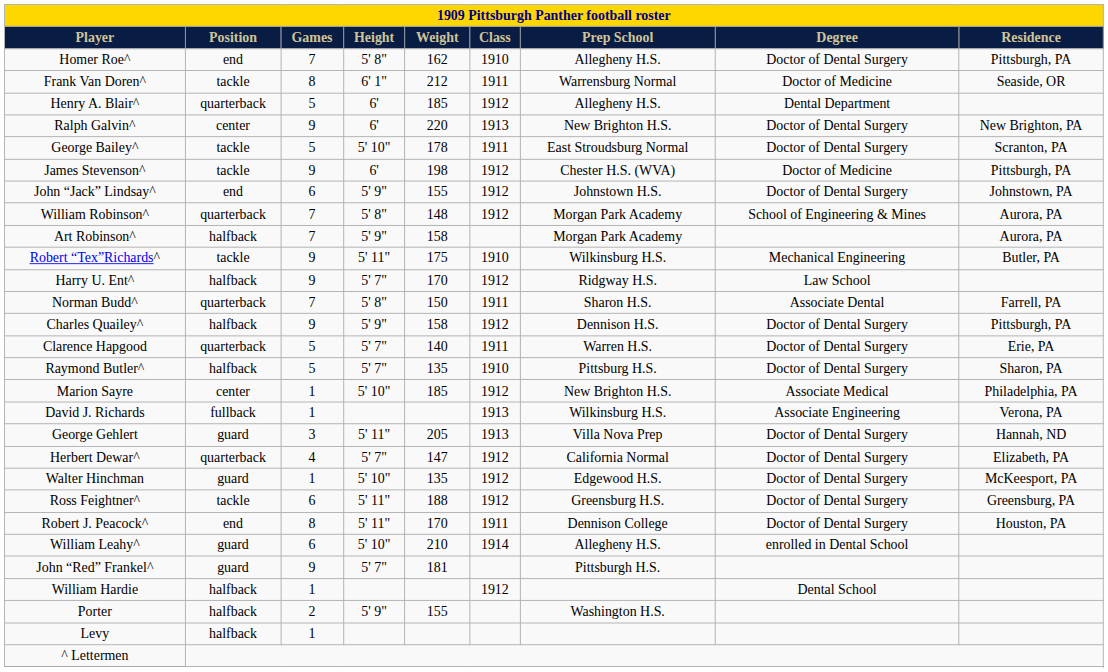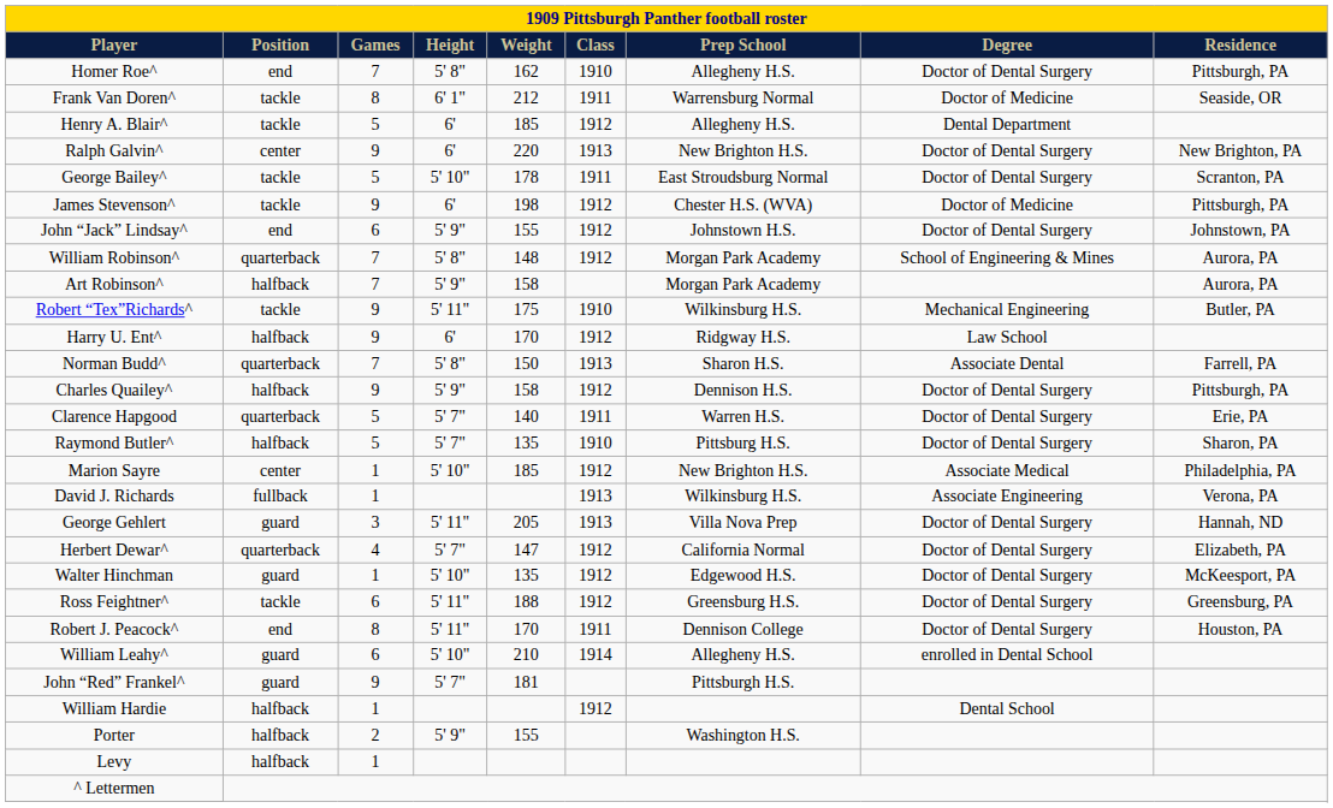Henry A. Blair^ | Position: quarterback -> tackle
Harry U. Ent^ | Height: 5' 7" -> 6'
Norman Budd^ | Class: 1911 -> 1913
